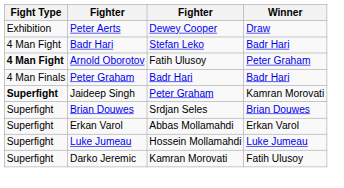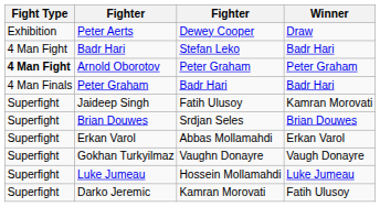Arnold Oborotov | column 3: Fatih Ulusoy -> Peter Graham
Jaideep Singh | Fight Type: bold -> normal
Jaideep Singh | column 3: Peter Graham -> Fatih Ulusoy
+ row: Superfight | Gokhan Turkyilmaz | Vaughn Donayre | Vaugh Donayre
